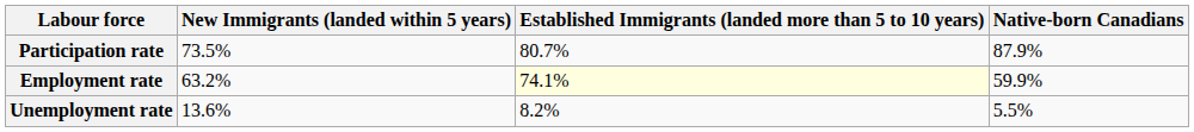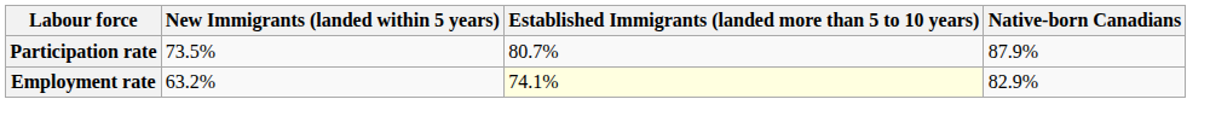Employment rate | Native-born Canadians: 59.9% -> 82.9%
- row: Unemployment rate | 13.6% | 8.2% | 5.5%
